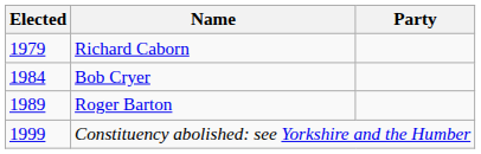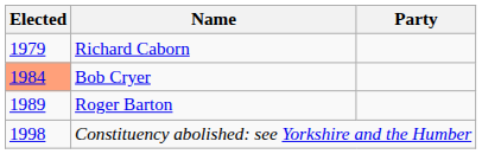Bob Cryer | Elected: no background -> lightsalmon background
Constituency abolished: see Yorkshire and the Humber | Elected: 1999 -> 1998
